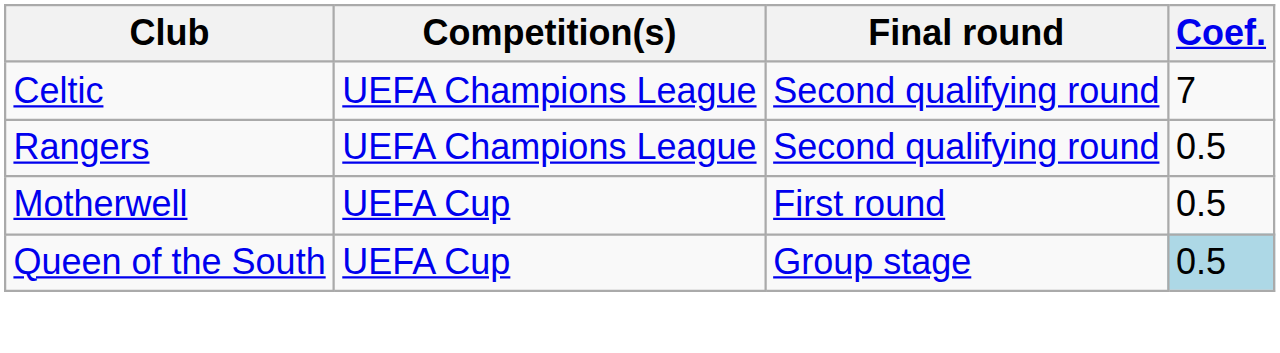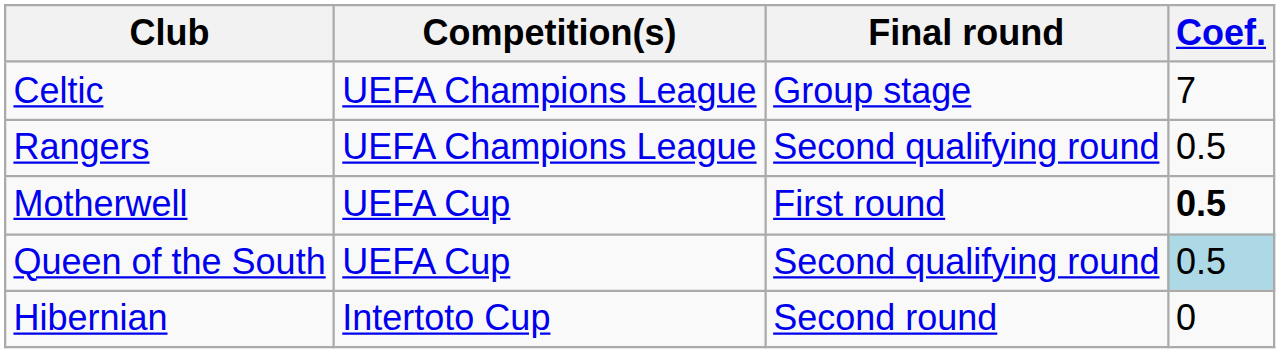Celtic | Final round: Second qualifying round -> Group stage
Motherwell | Coef.: normal -> bold
Queen of the South | Final round: Group stage -> Second qualifying round
+ row: Hibernian | Intertoto Cup | Second round | 0
